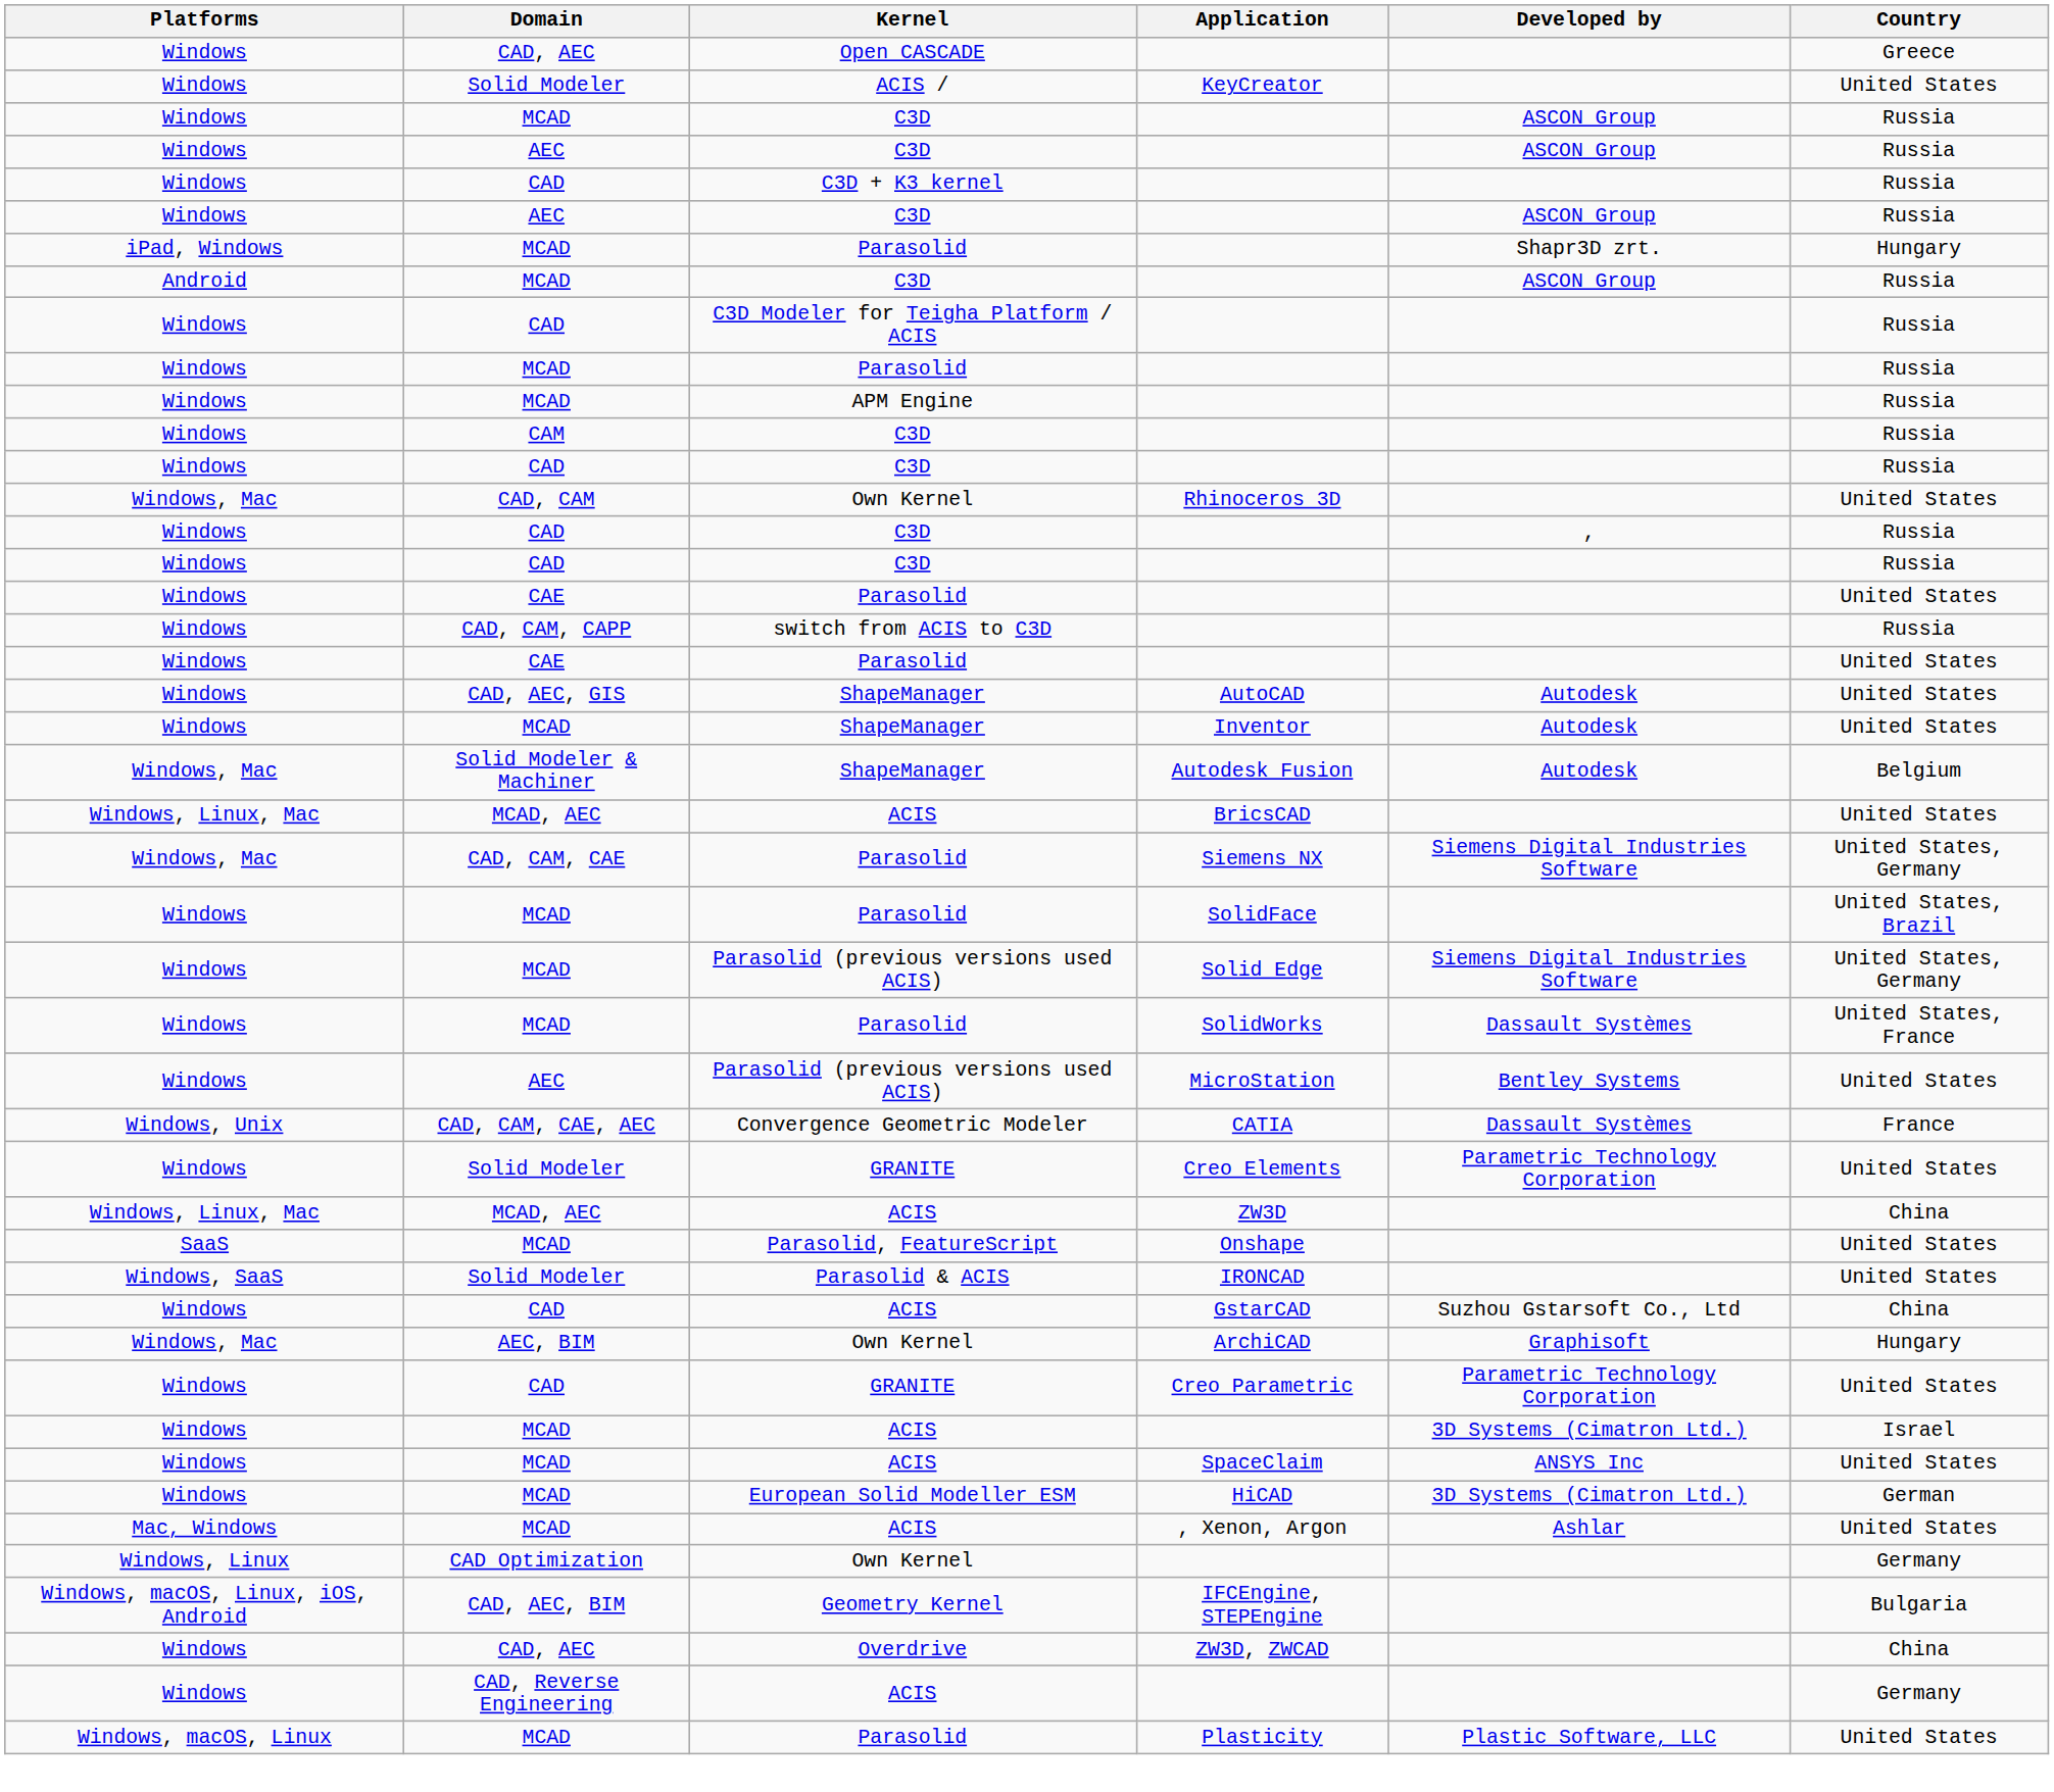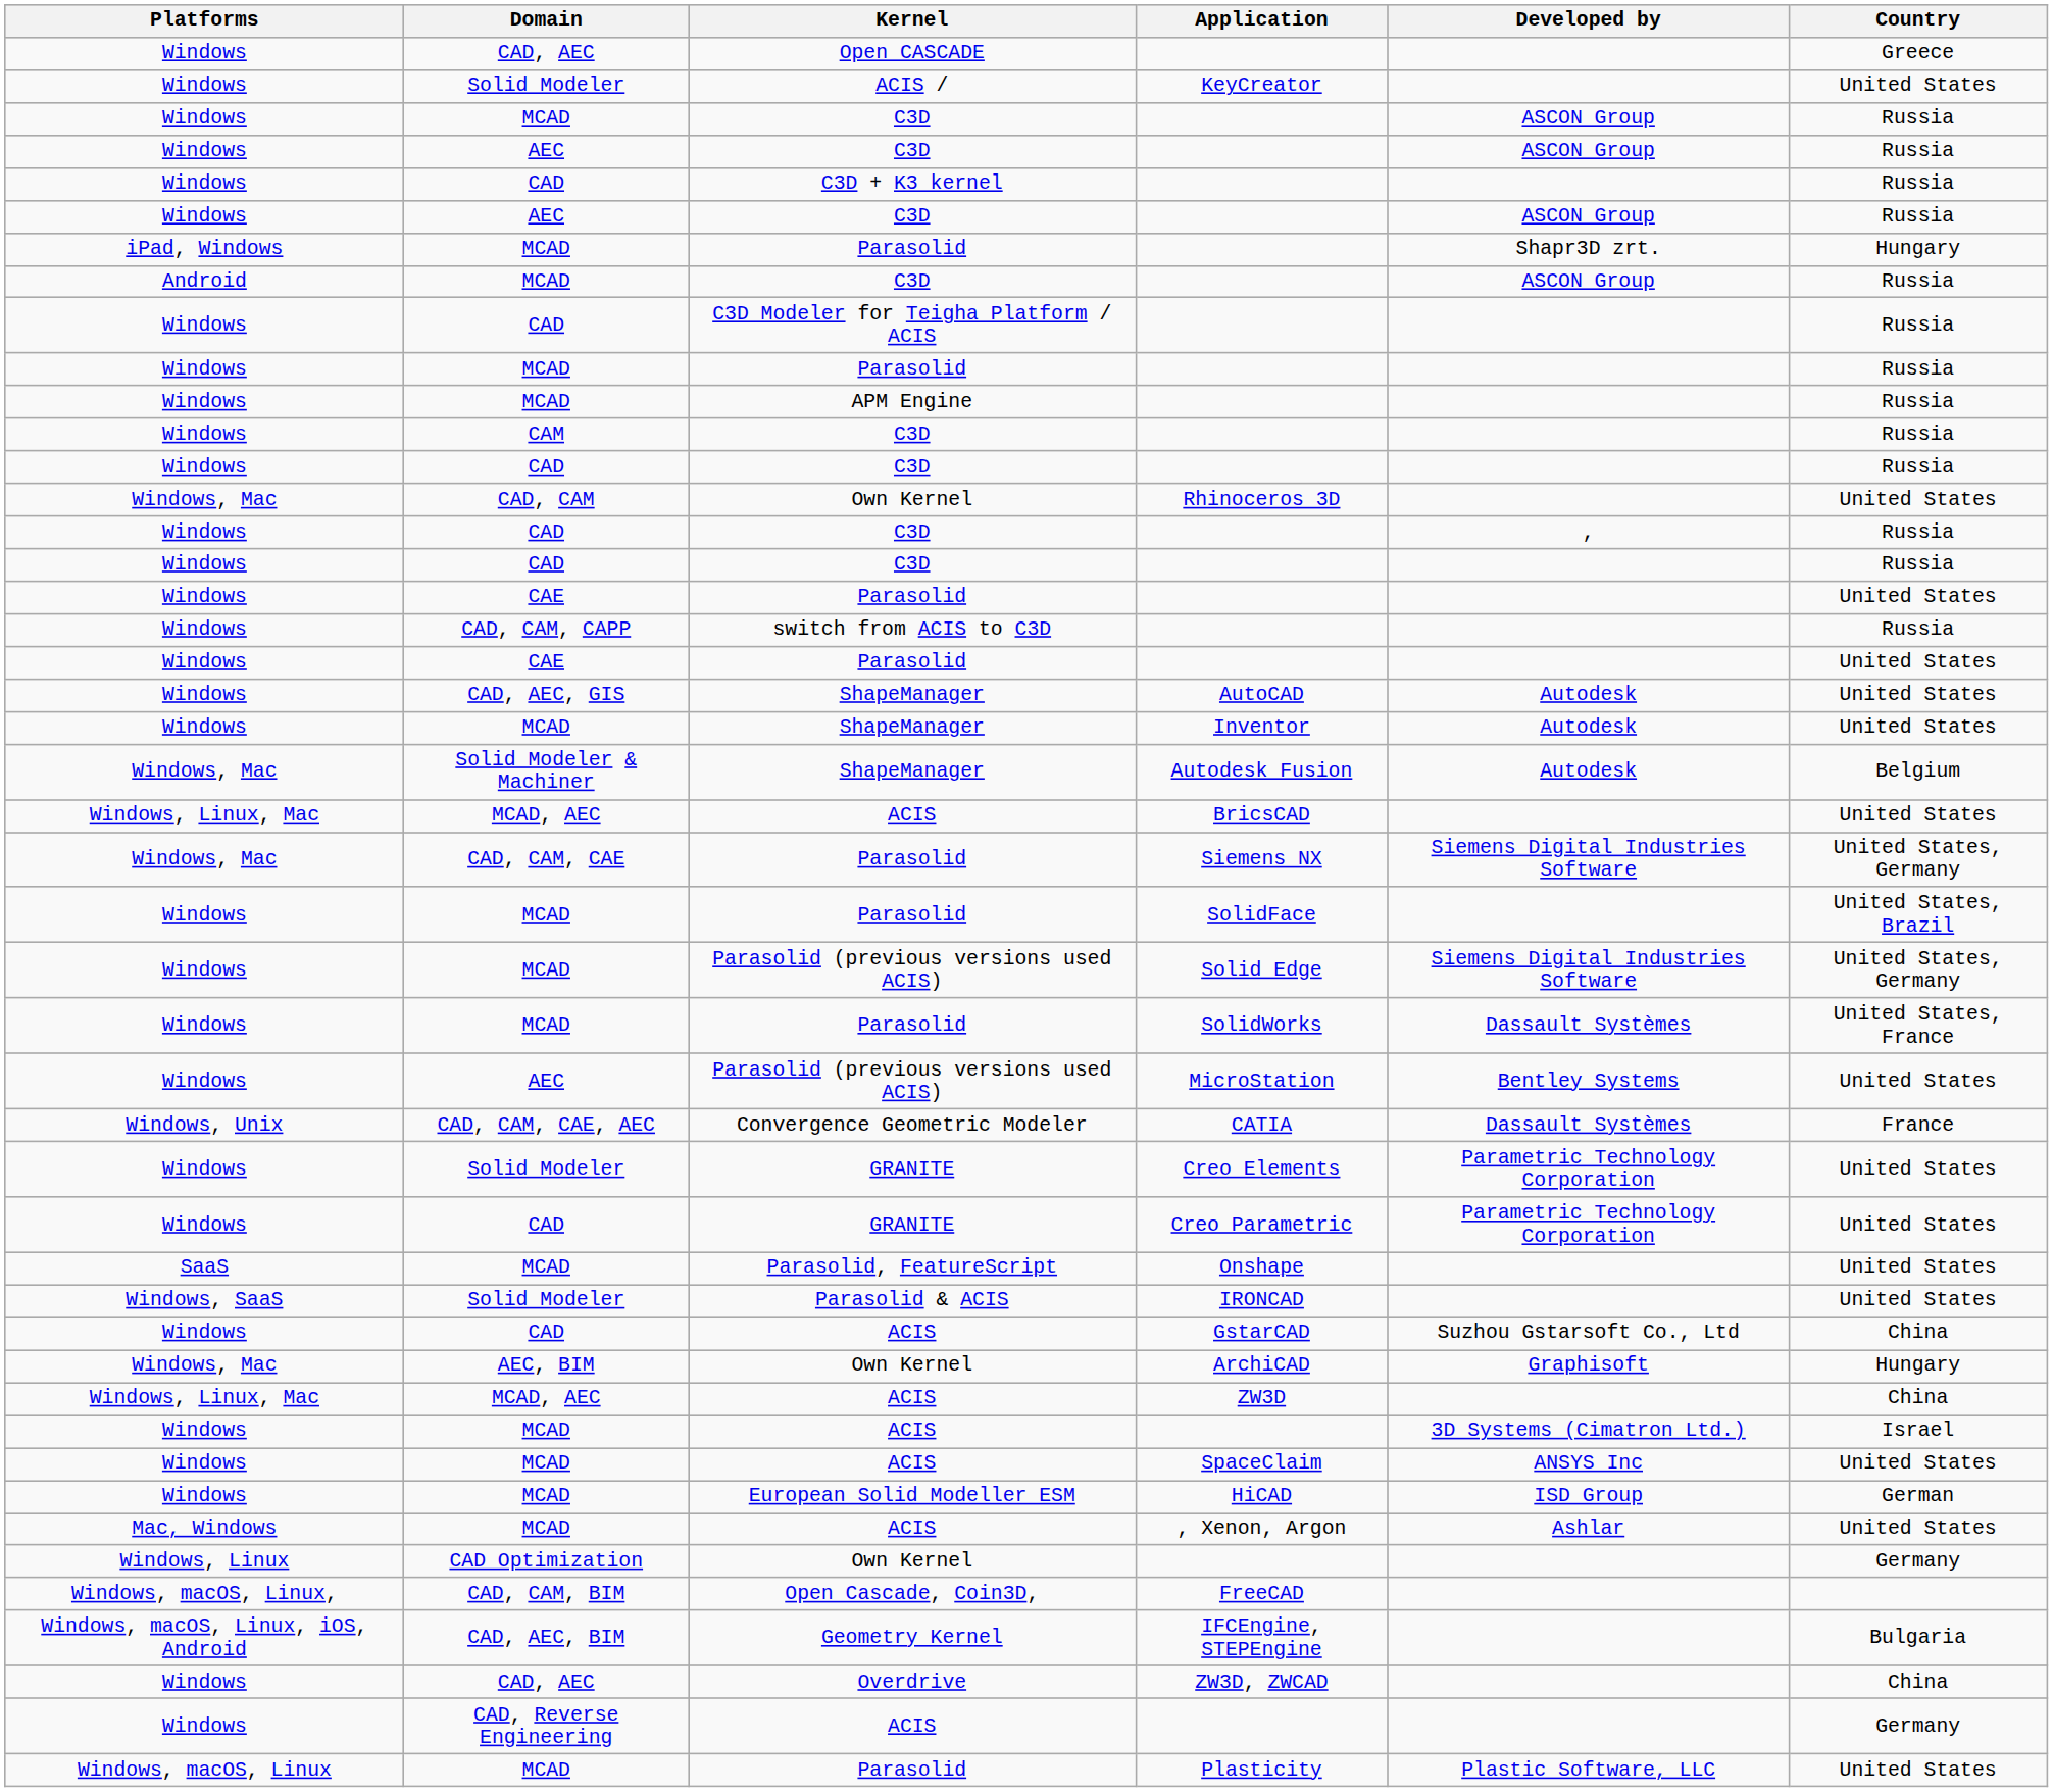rows swapped: Creo Parametric <-> ZW3D
HiCAD | Developed by: 3D Systems (Cimatron Ltd.) -> ISD Group
+ row: Windows, macOS, Linux, | CAD, CAM, BIM | Open Cascade, Coin3D, | FreeCAD
